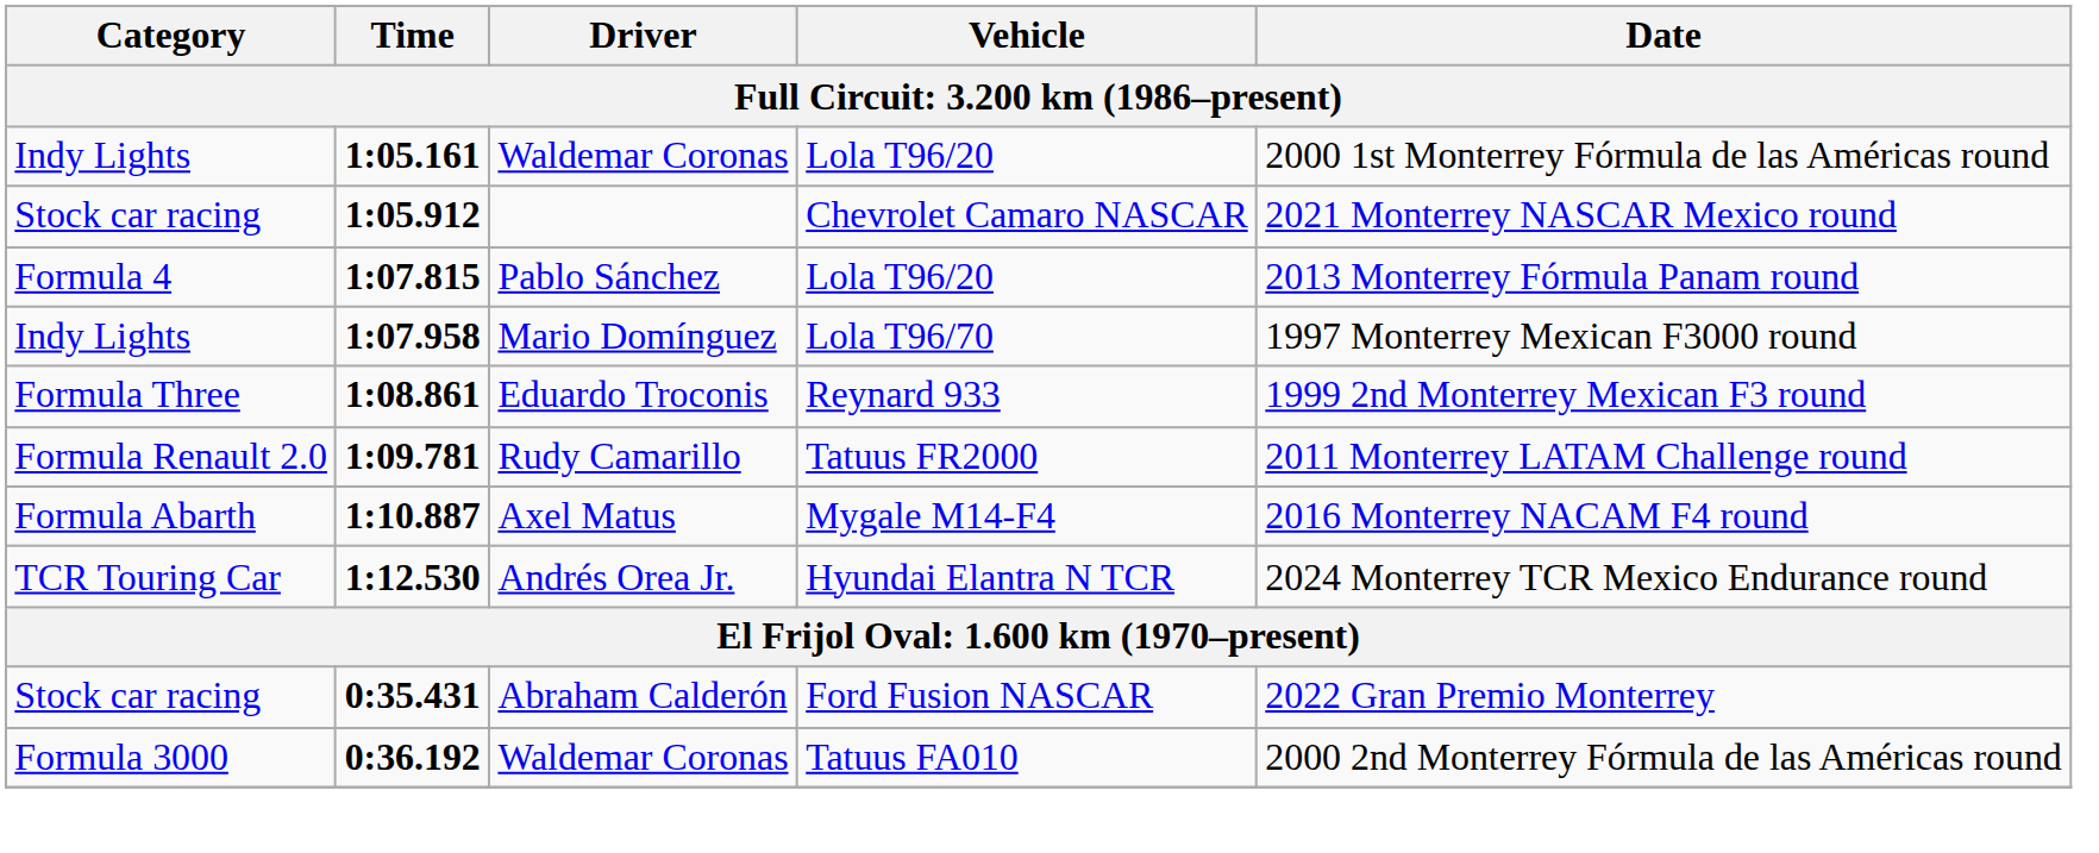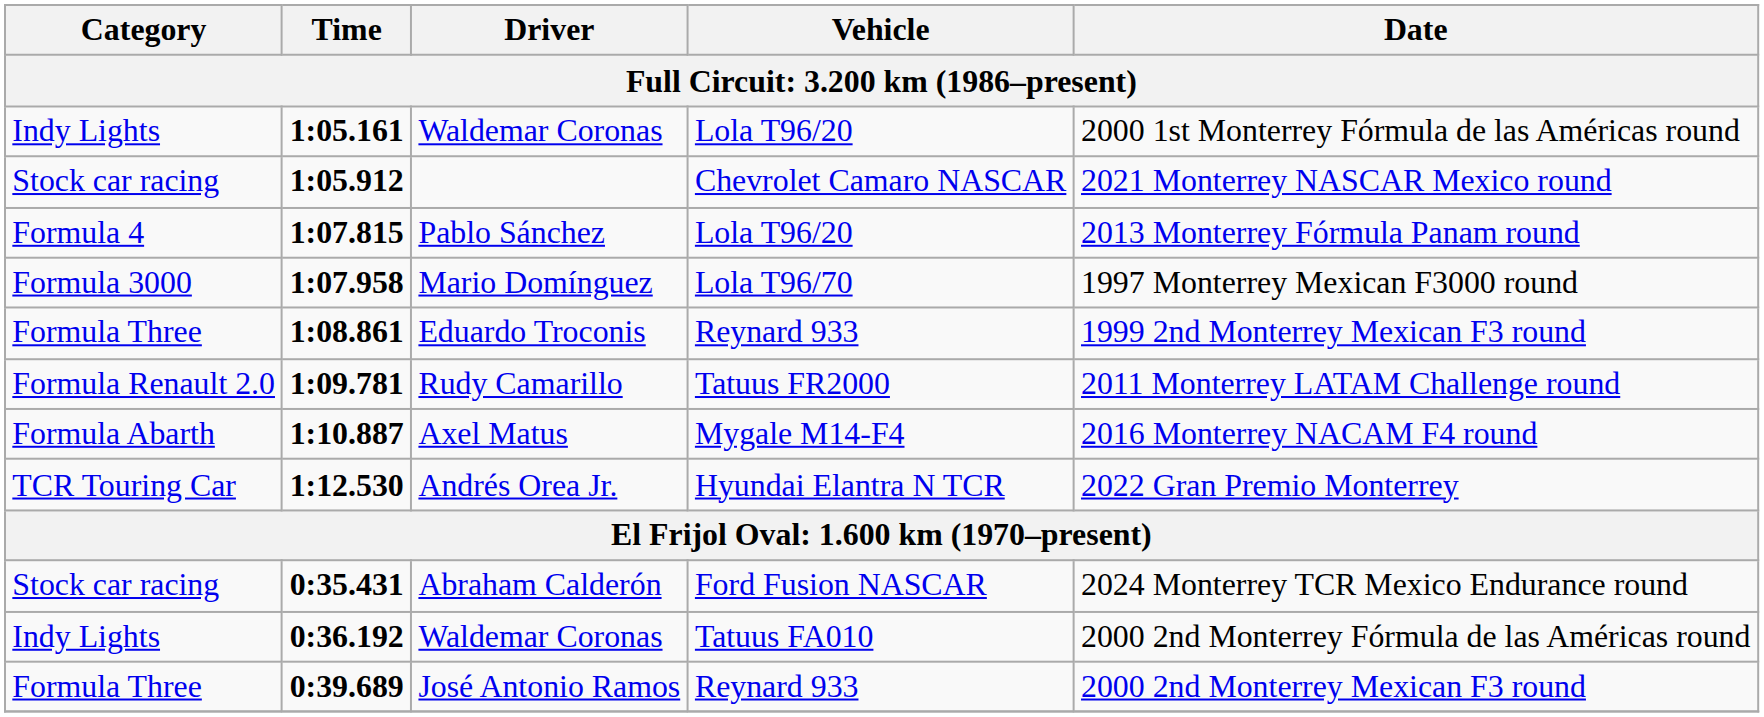Mario Domínguez | Category: Indy Lights -> Formula 3000
Andrés Orea Jr. | Date: 2024 Monterrey TCR Mexico Endurance round -> 2022 Gran Premio Monterrey
Abraham Calderón | Date: 2022 Gran Premio Monterrey -> 2024 Monterrey TCR Mexico Endurance round
0:36.192 / Waldemar Coronas | Category: Formula 3000 -> Indy Lights
+ row: Formula Three | 0:39.689 | José Antonio Ramos | Reynard 933 | 2000 2nd Monterrey Mexican F3 round
